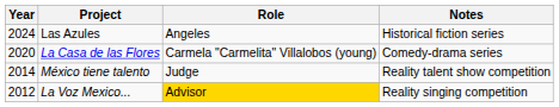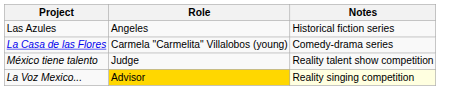- column: Year | 2024 | 2020 | 2014 | 2012
La Voz Mexico... | Notes: no background -> lightyellow background
